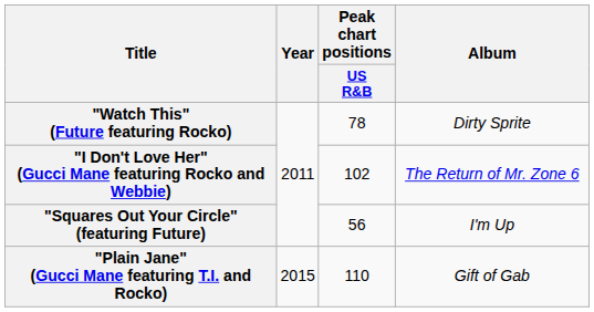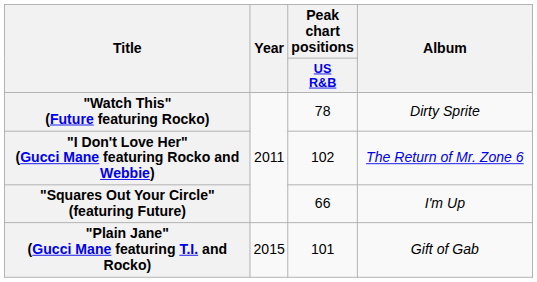"Squares Out Your Circle" (featuring Future) | Peak chart positions / US R&B: 56 -> 66
"Plain Jane" (Gucci Mane featuring T.I. and Rocko) | Peak chart positions / US R&B: 110 -> 101
